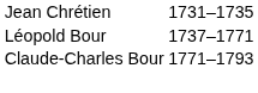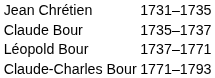+ row: Claude Bour | 1735–1737
